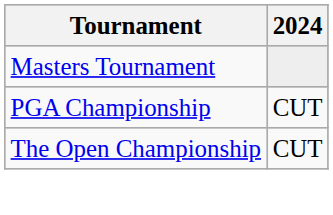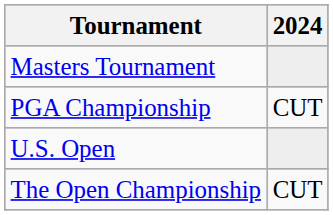+ row: U.S. Open
